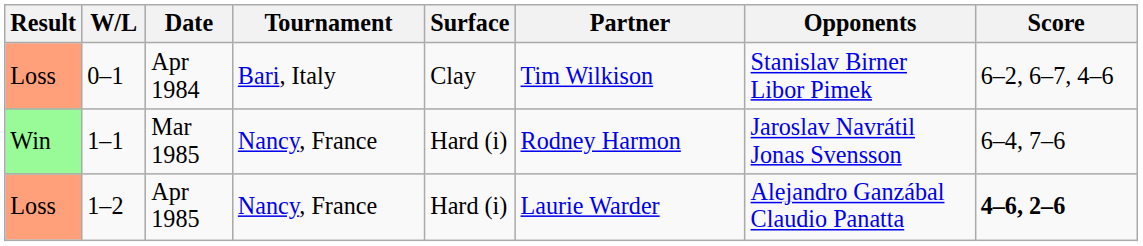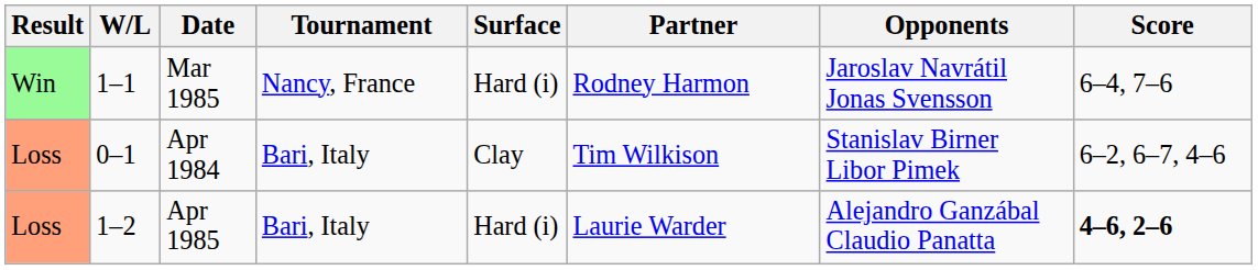rows swapped: Apr 1984 <-> Mar 1985
Apr 1985 | Tournament: Nancy, France -> Bari, Italy
